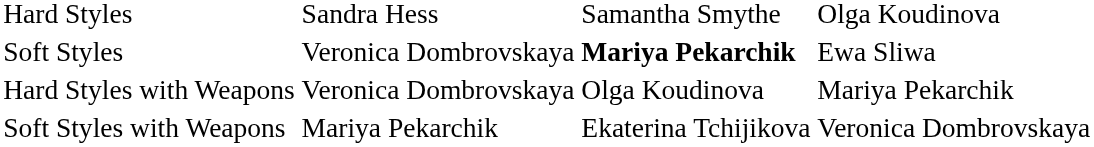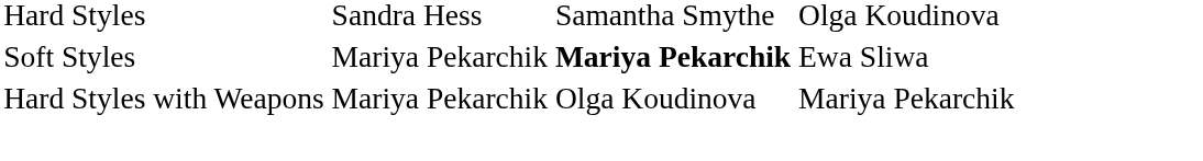Soft Styles | column 2: Veronica Dombrovskaya -> Mariya Pekarchik
Hard Styles with Weapons | column 2: Veronica Dombrovskaya -> Mariya Pekarchik
- row: Soft Styles with Weapons | Mariya Pekarchik | Ekaterina Tchijikova | Veronica Dombrovskaya
